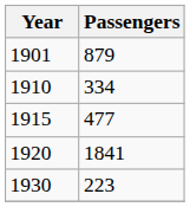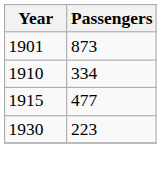1901 | Passengers: 879 -> 873
- row: 1920 | 1841
